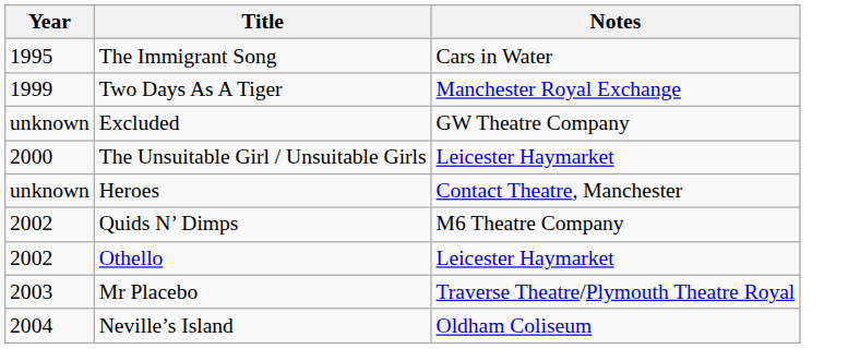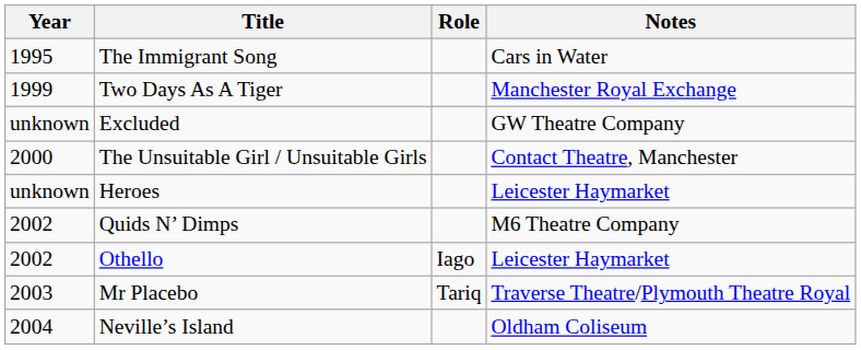+ column: Role | Iago | Tariq
The Unsuitable Girl / Unsuitable Girls | Notes: Leicester Haymarket -> Contact Theatre, Manchester
Heroes | Notes: Contact Theatre, Manchester -> Leicester Haymarket
